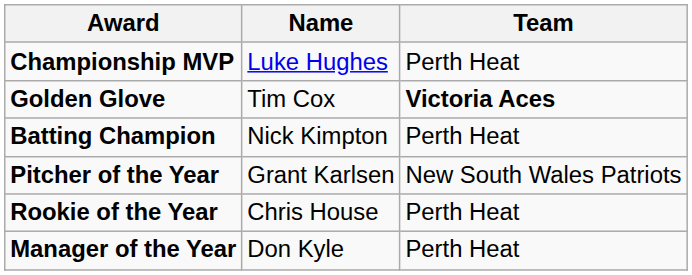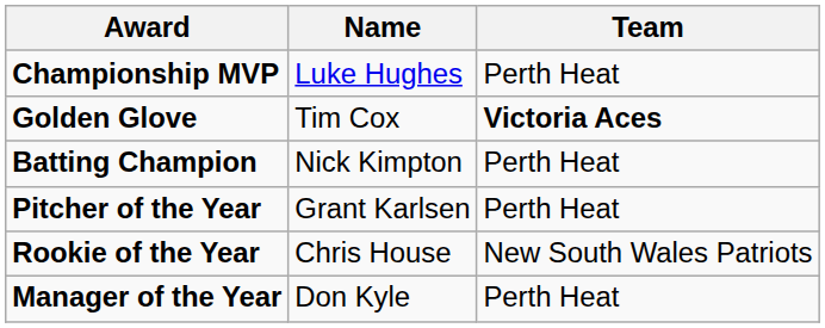Pitcher of the Year | Team: New South Wales Patriots -> Perth Heat
Rookie of the Year | Team: Perth Heat -> New South Wales Patriots
